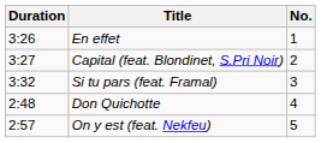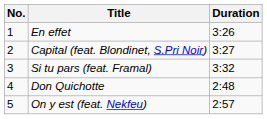columns swapped: No. <-> Duration
